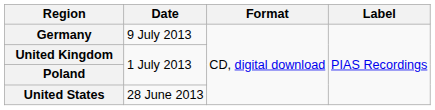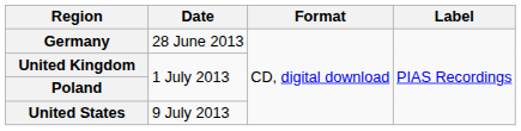Germany | Date: 9 July 2013 -> 28 June 2013
United States | Date: 28 June 2013 -> 9 July 2013
